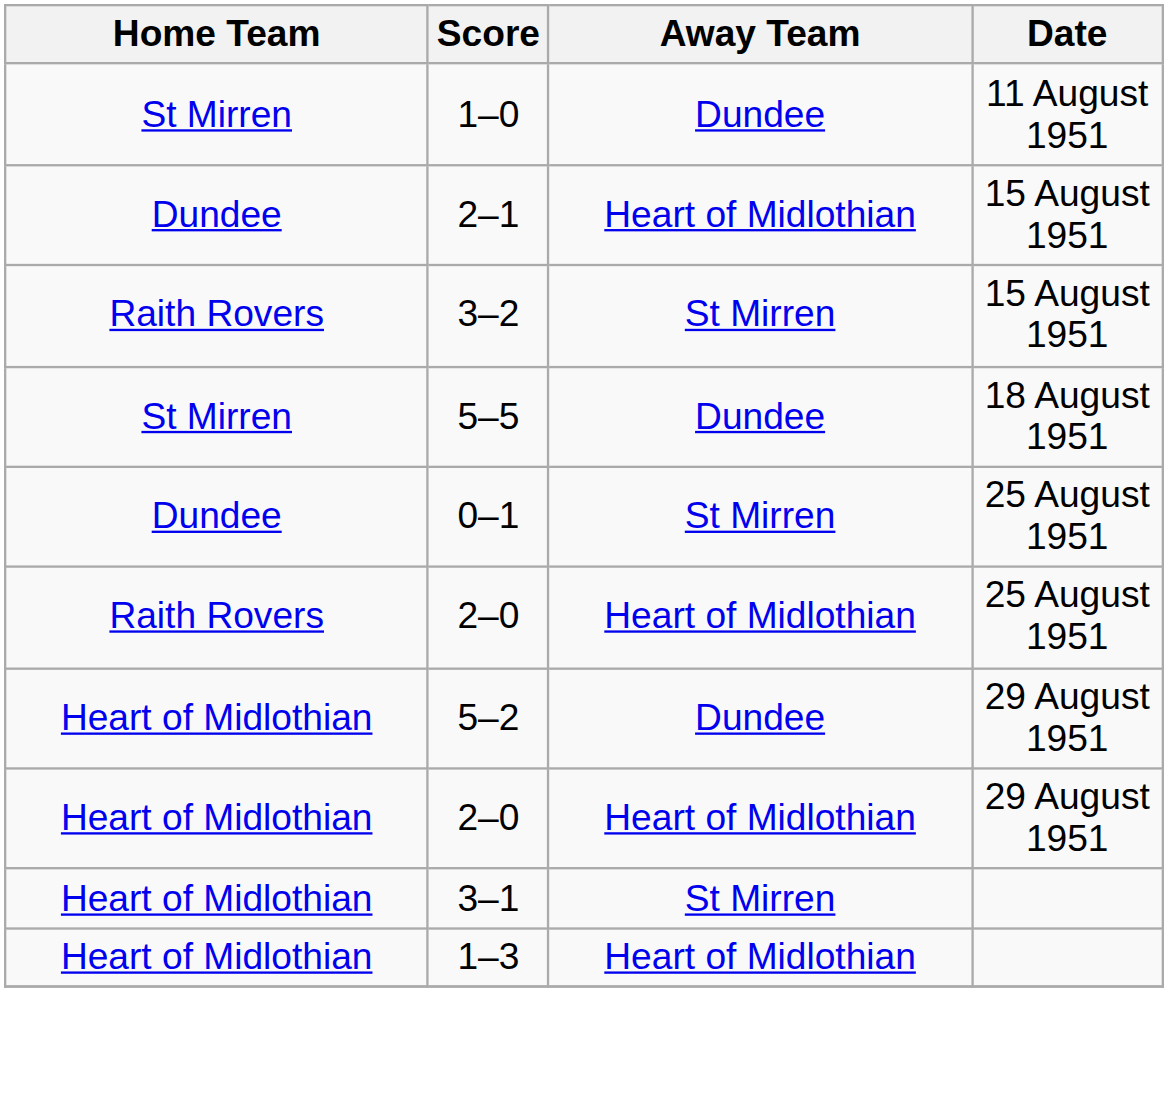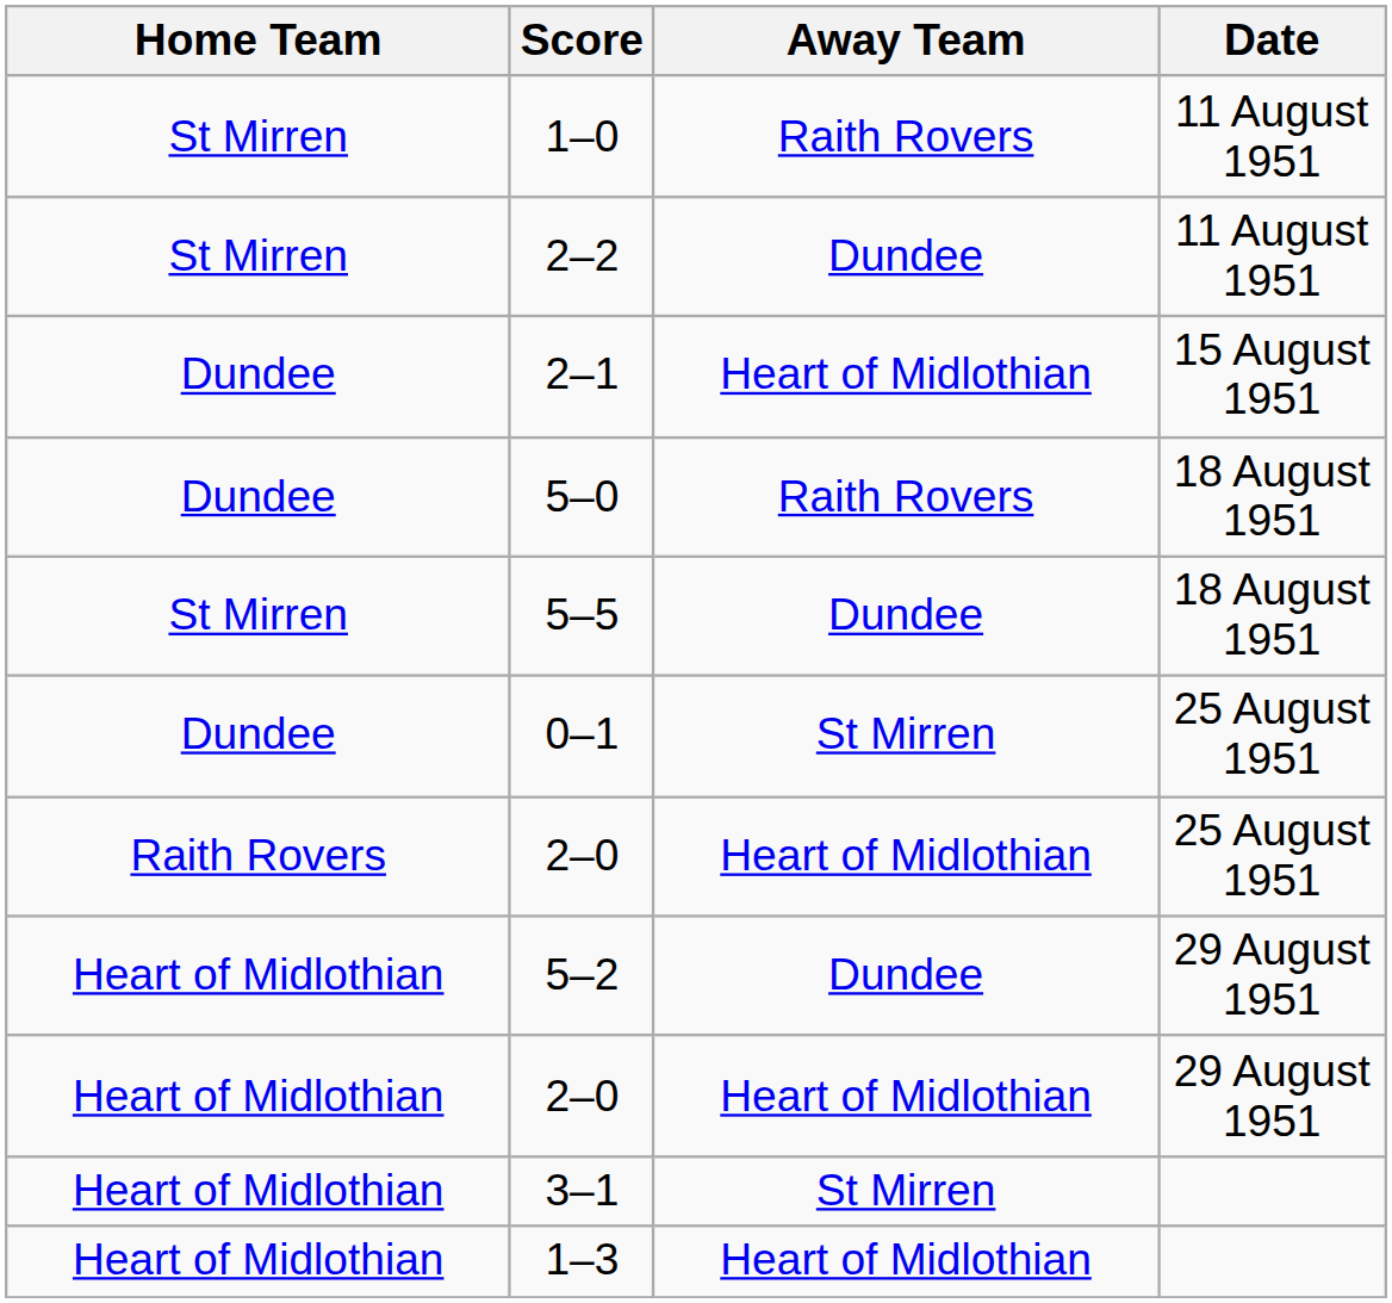1–0 | Away Team: Dundee -> Raith Rovers
+ row: St Mirren | 2–2 | Dundee | 11 August 1951
- row: Raith Rovers | 3–2 | St Mirren | 15 August 1951
+ row: Dundee | 5–0 | Raith Rovers | 18 August 1951
